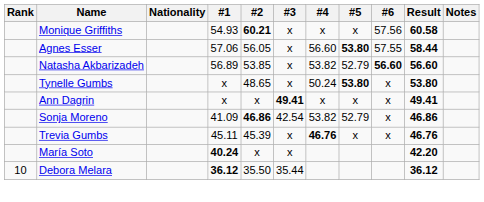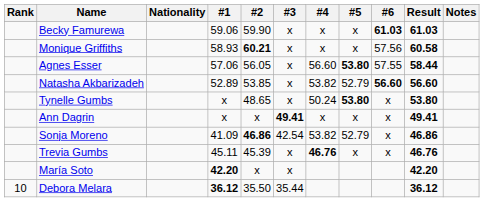+ row: Becky Famurewa | 59.06 | 59.90 | x | x | x | 61.03 | 61.03
Monique Griffiths | #1: 54.93 -> 58.93
Natasha Akbarizadeh | #1: 56.89 -> 52.89
María Soto | #1: 40.24 -> 42.20
